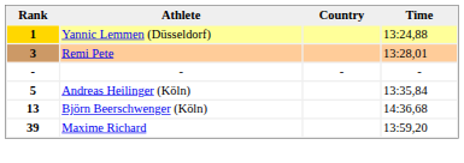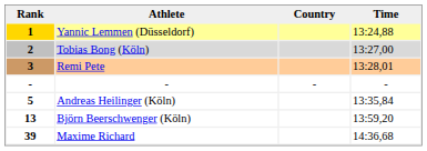+ row: 2 | Tobias Bong (Köln) | 13:27,00
13 | Time: 14:36,68 -> 13:59,20
39 | Time: 13:59,20 -> 14:36,68
